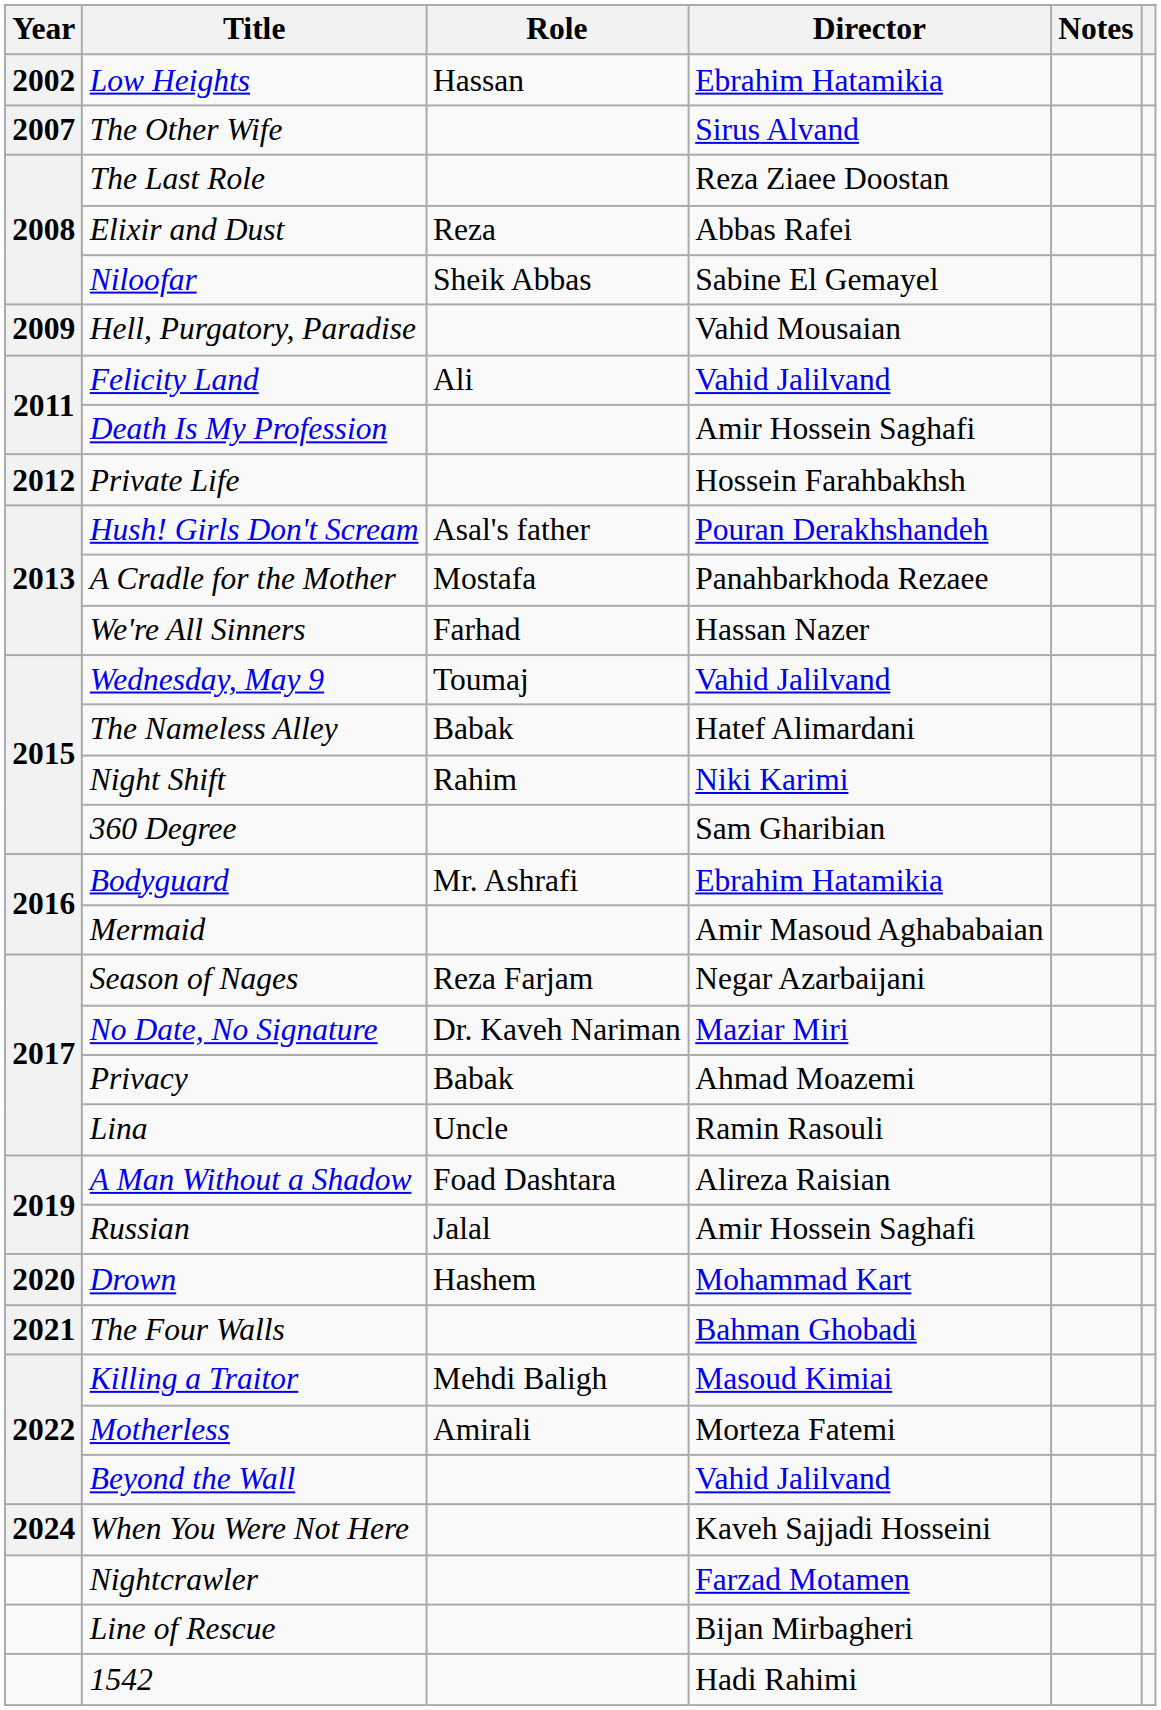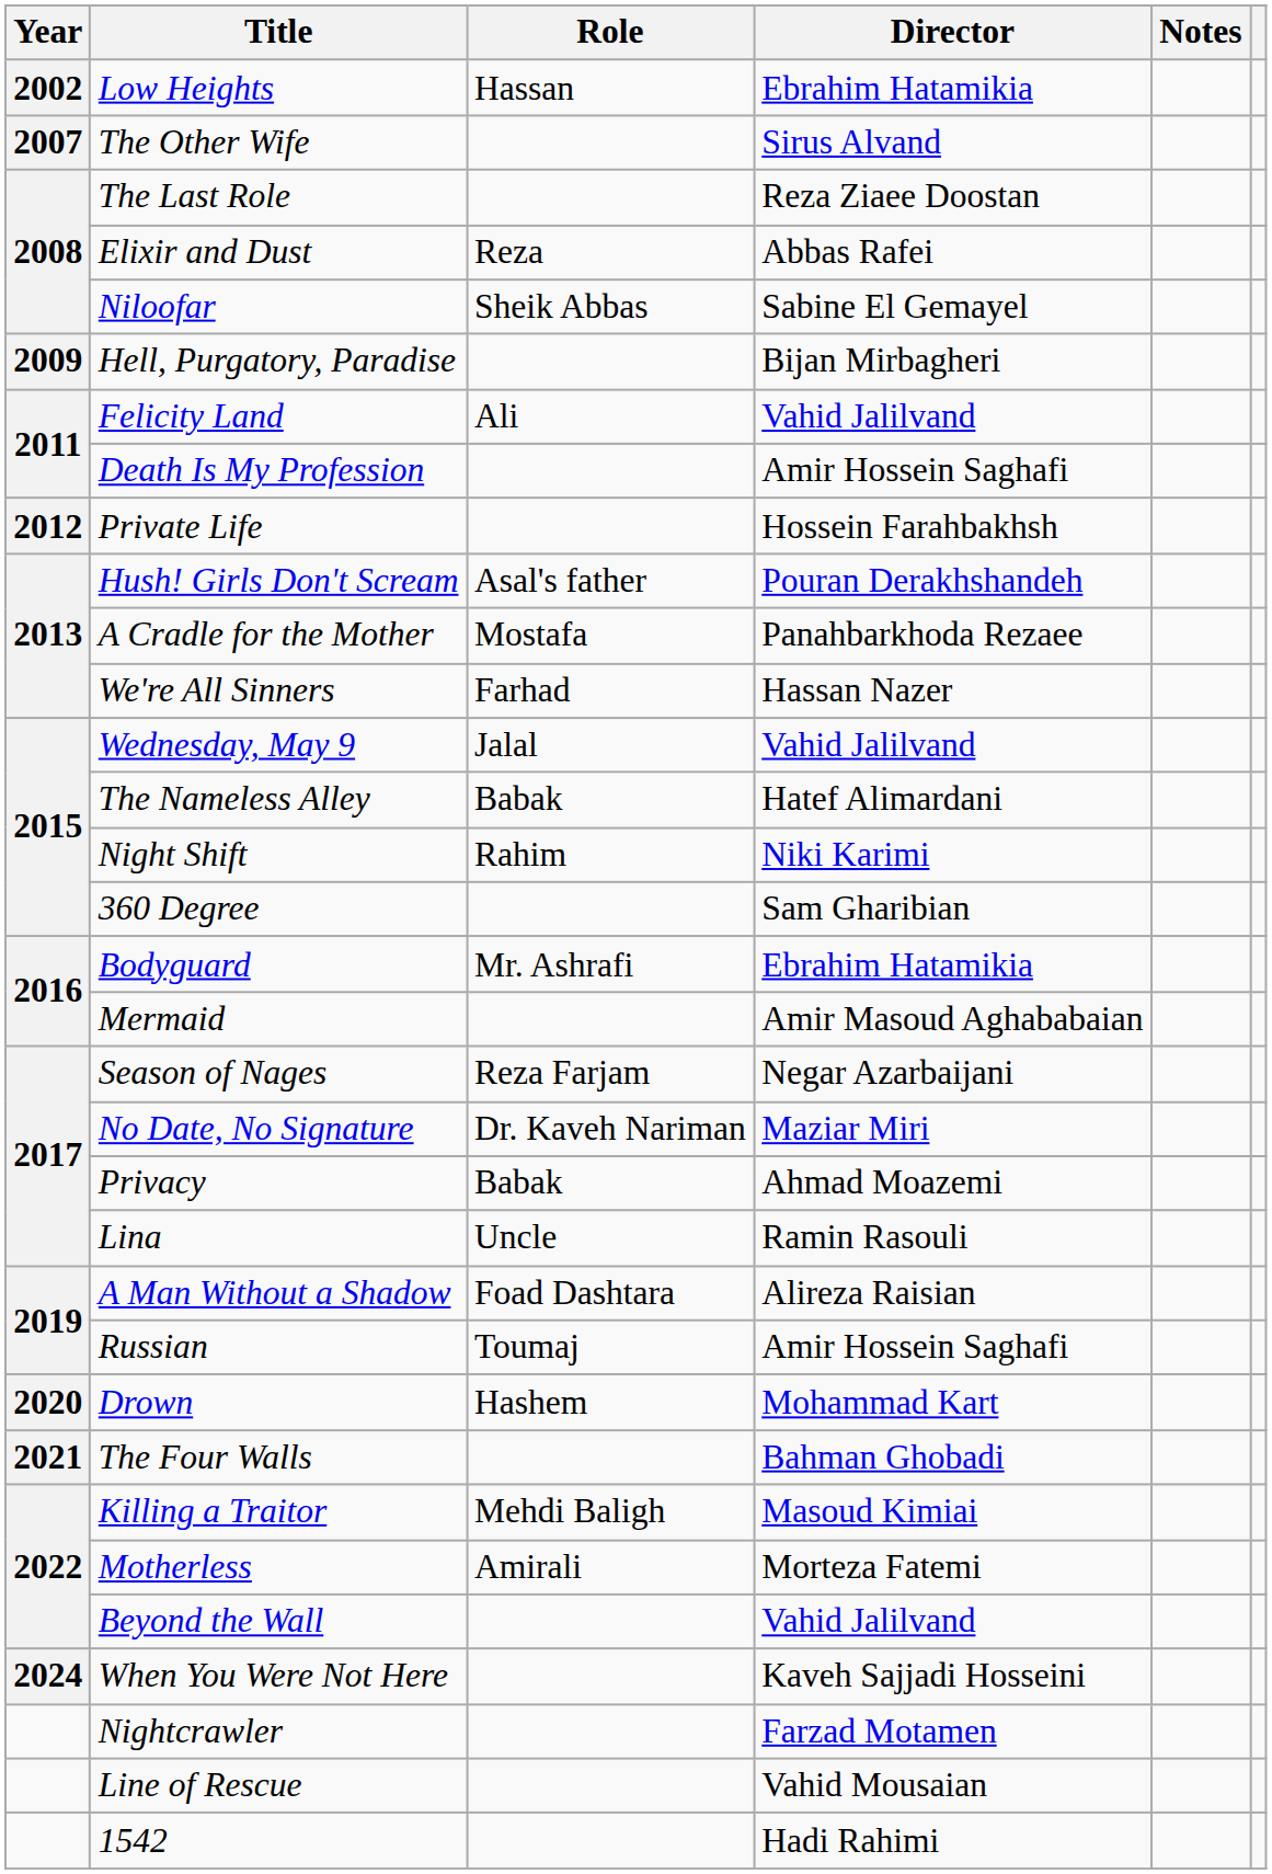Hell, Purgatory, Paradise | Director: Vahid Mousaian -> Bijan Mirbagheri
Wednesday, May 9 | Role: Toumaj -> Jalal
Russian | Role: Jalal -> Toumaj
Line of Rescue | Director: Bijan Mirbagheri -> Vahid Mousaian
